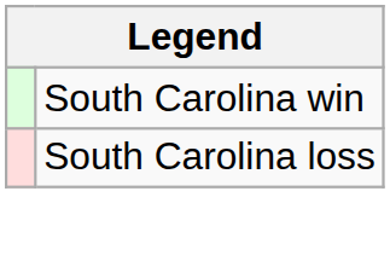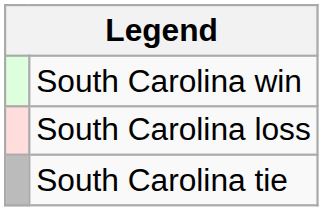+ row: South Carolina tie
